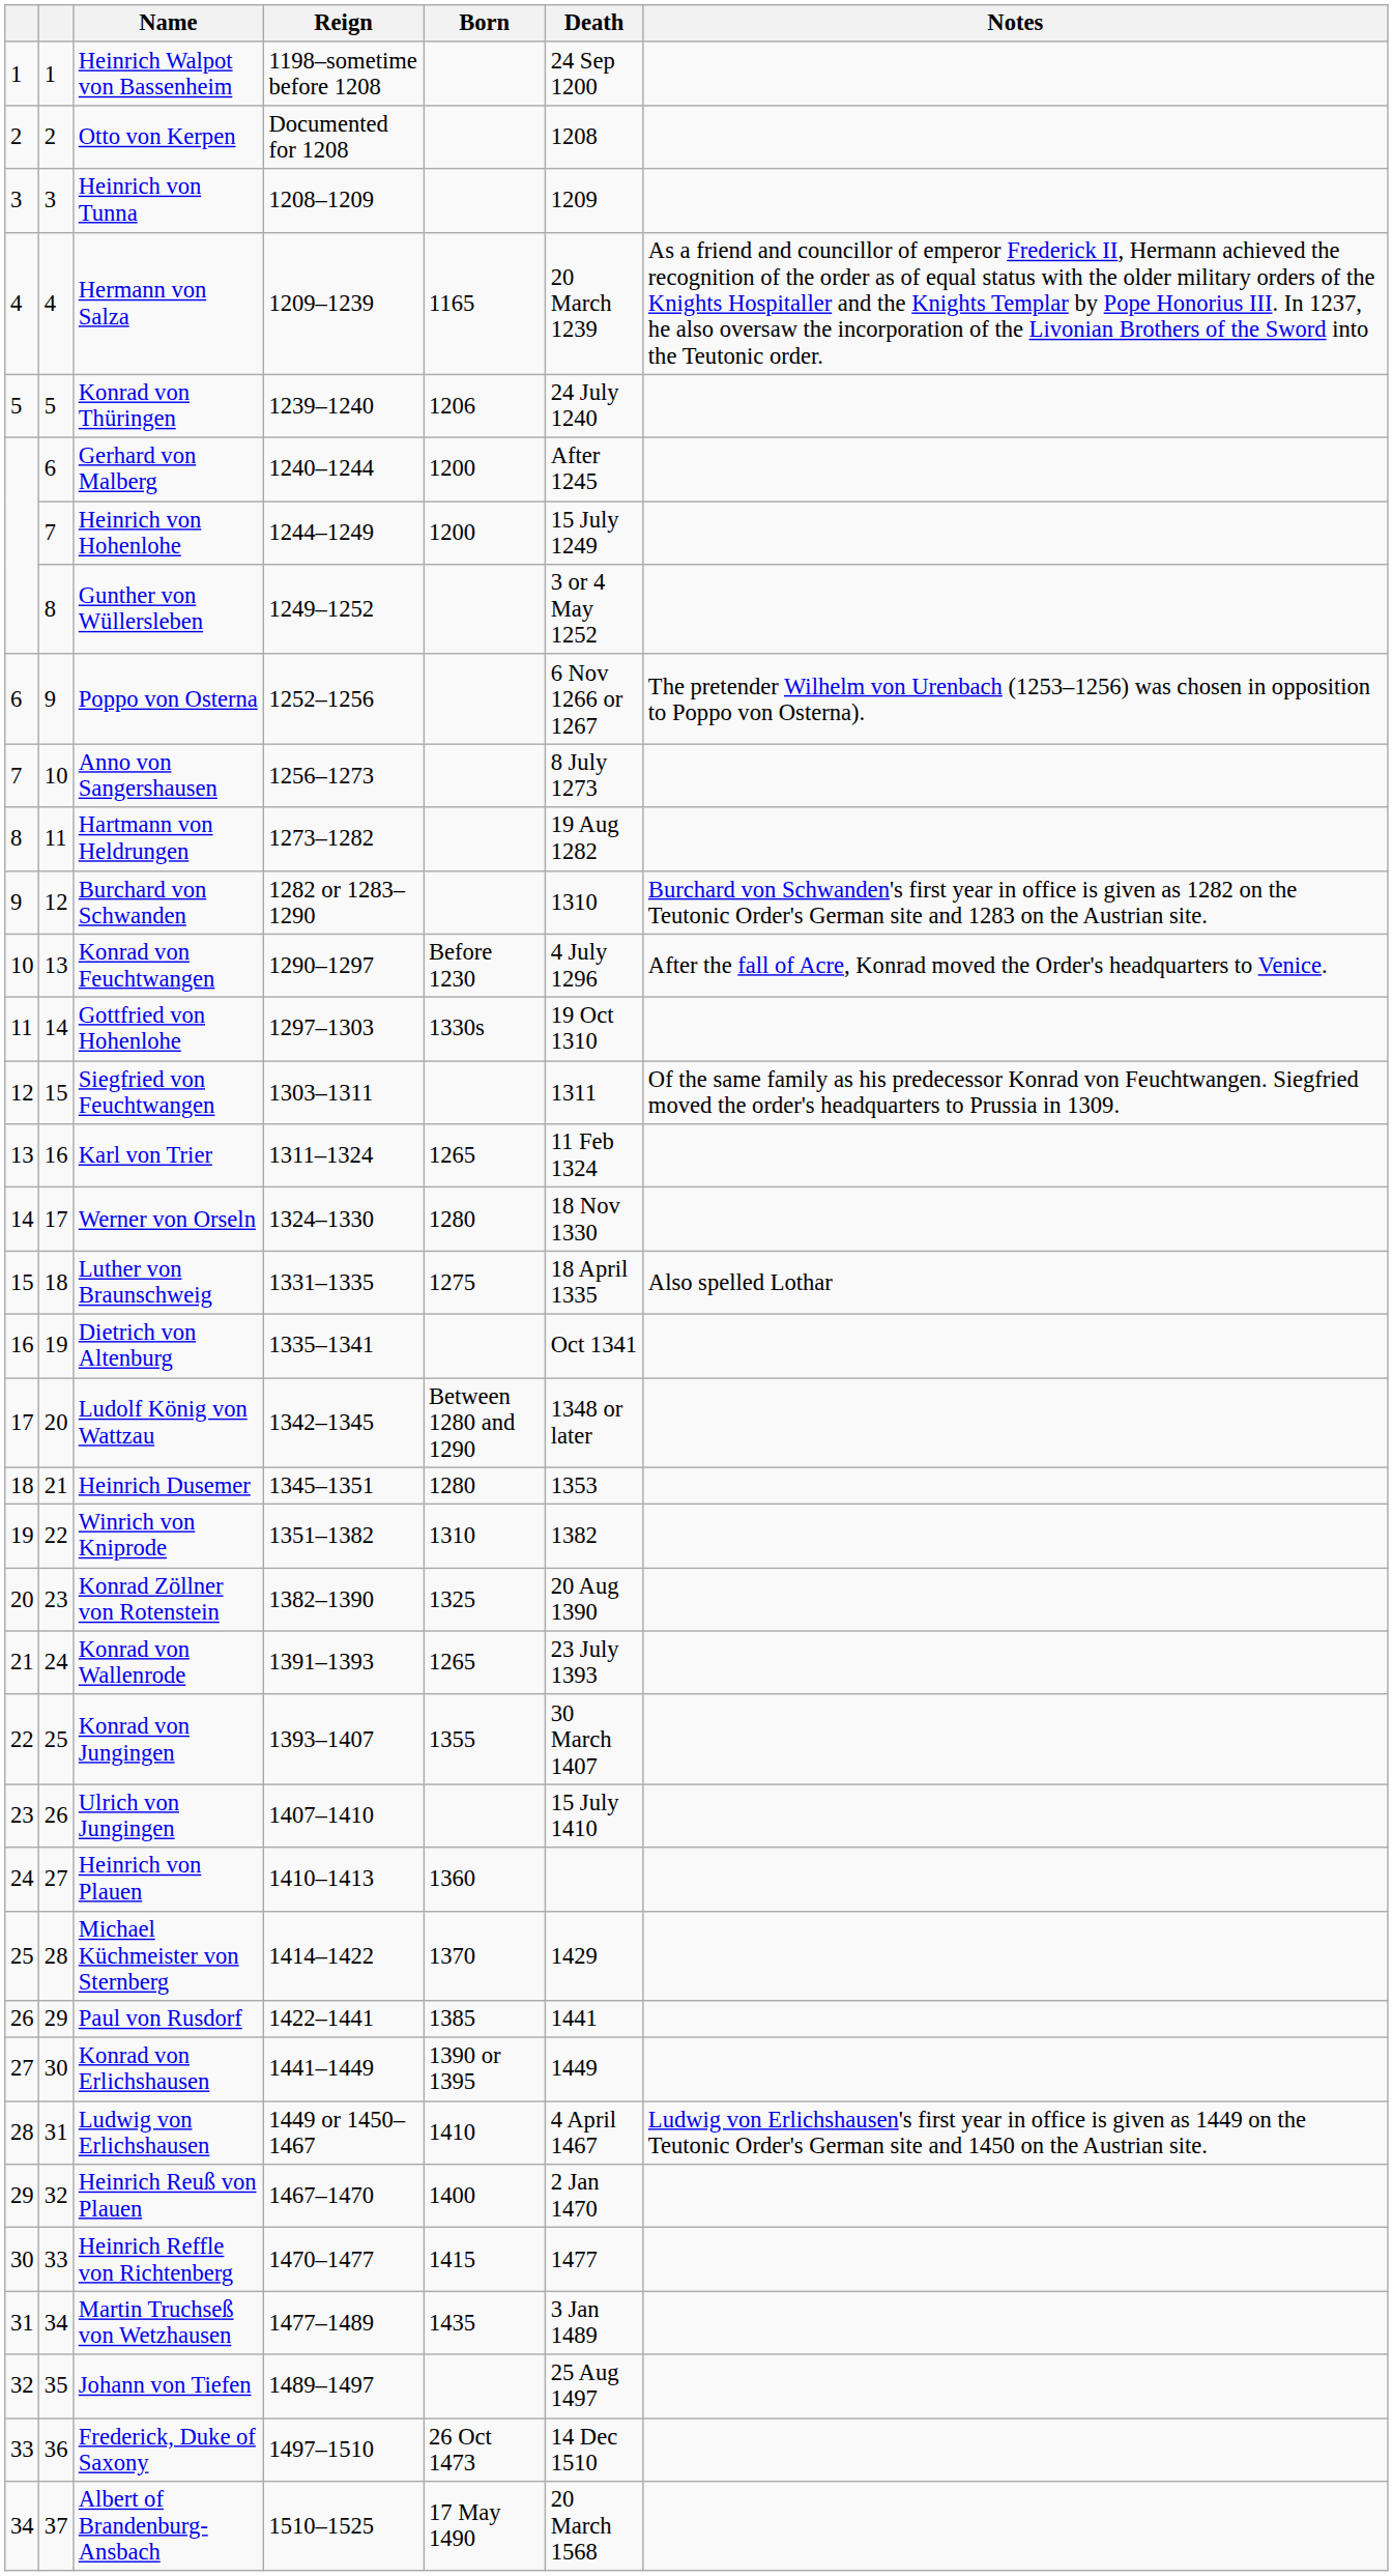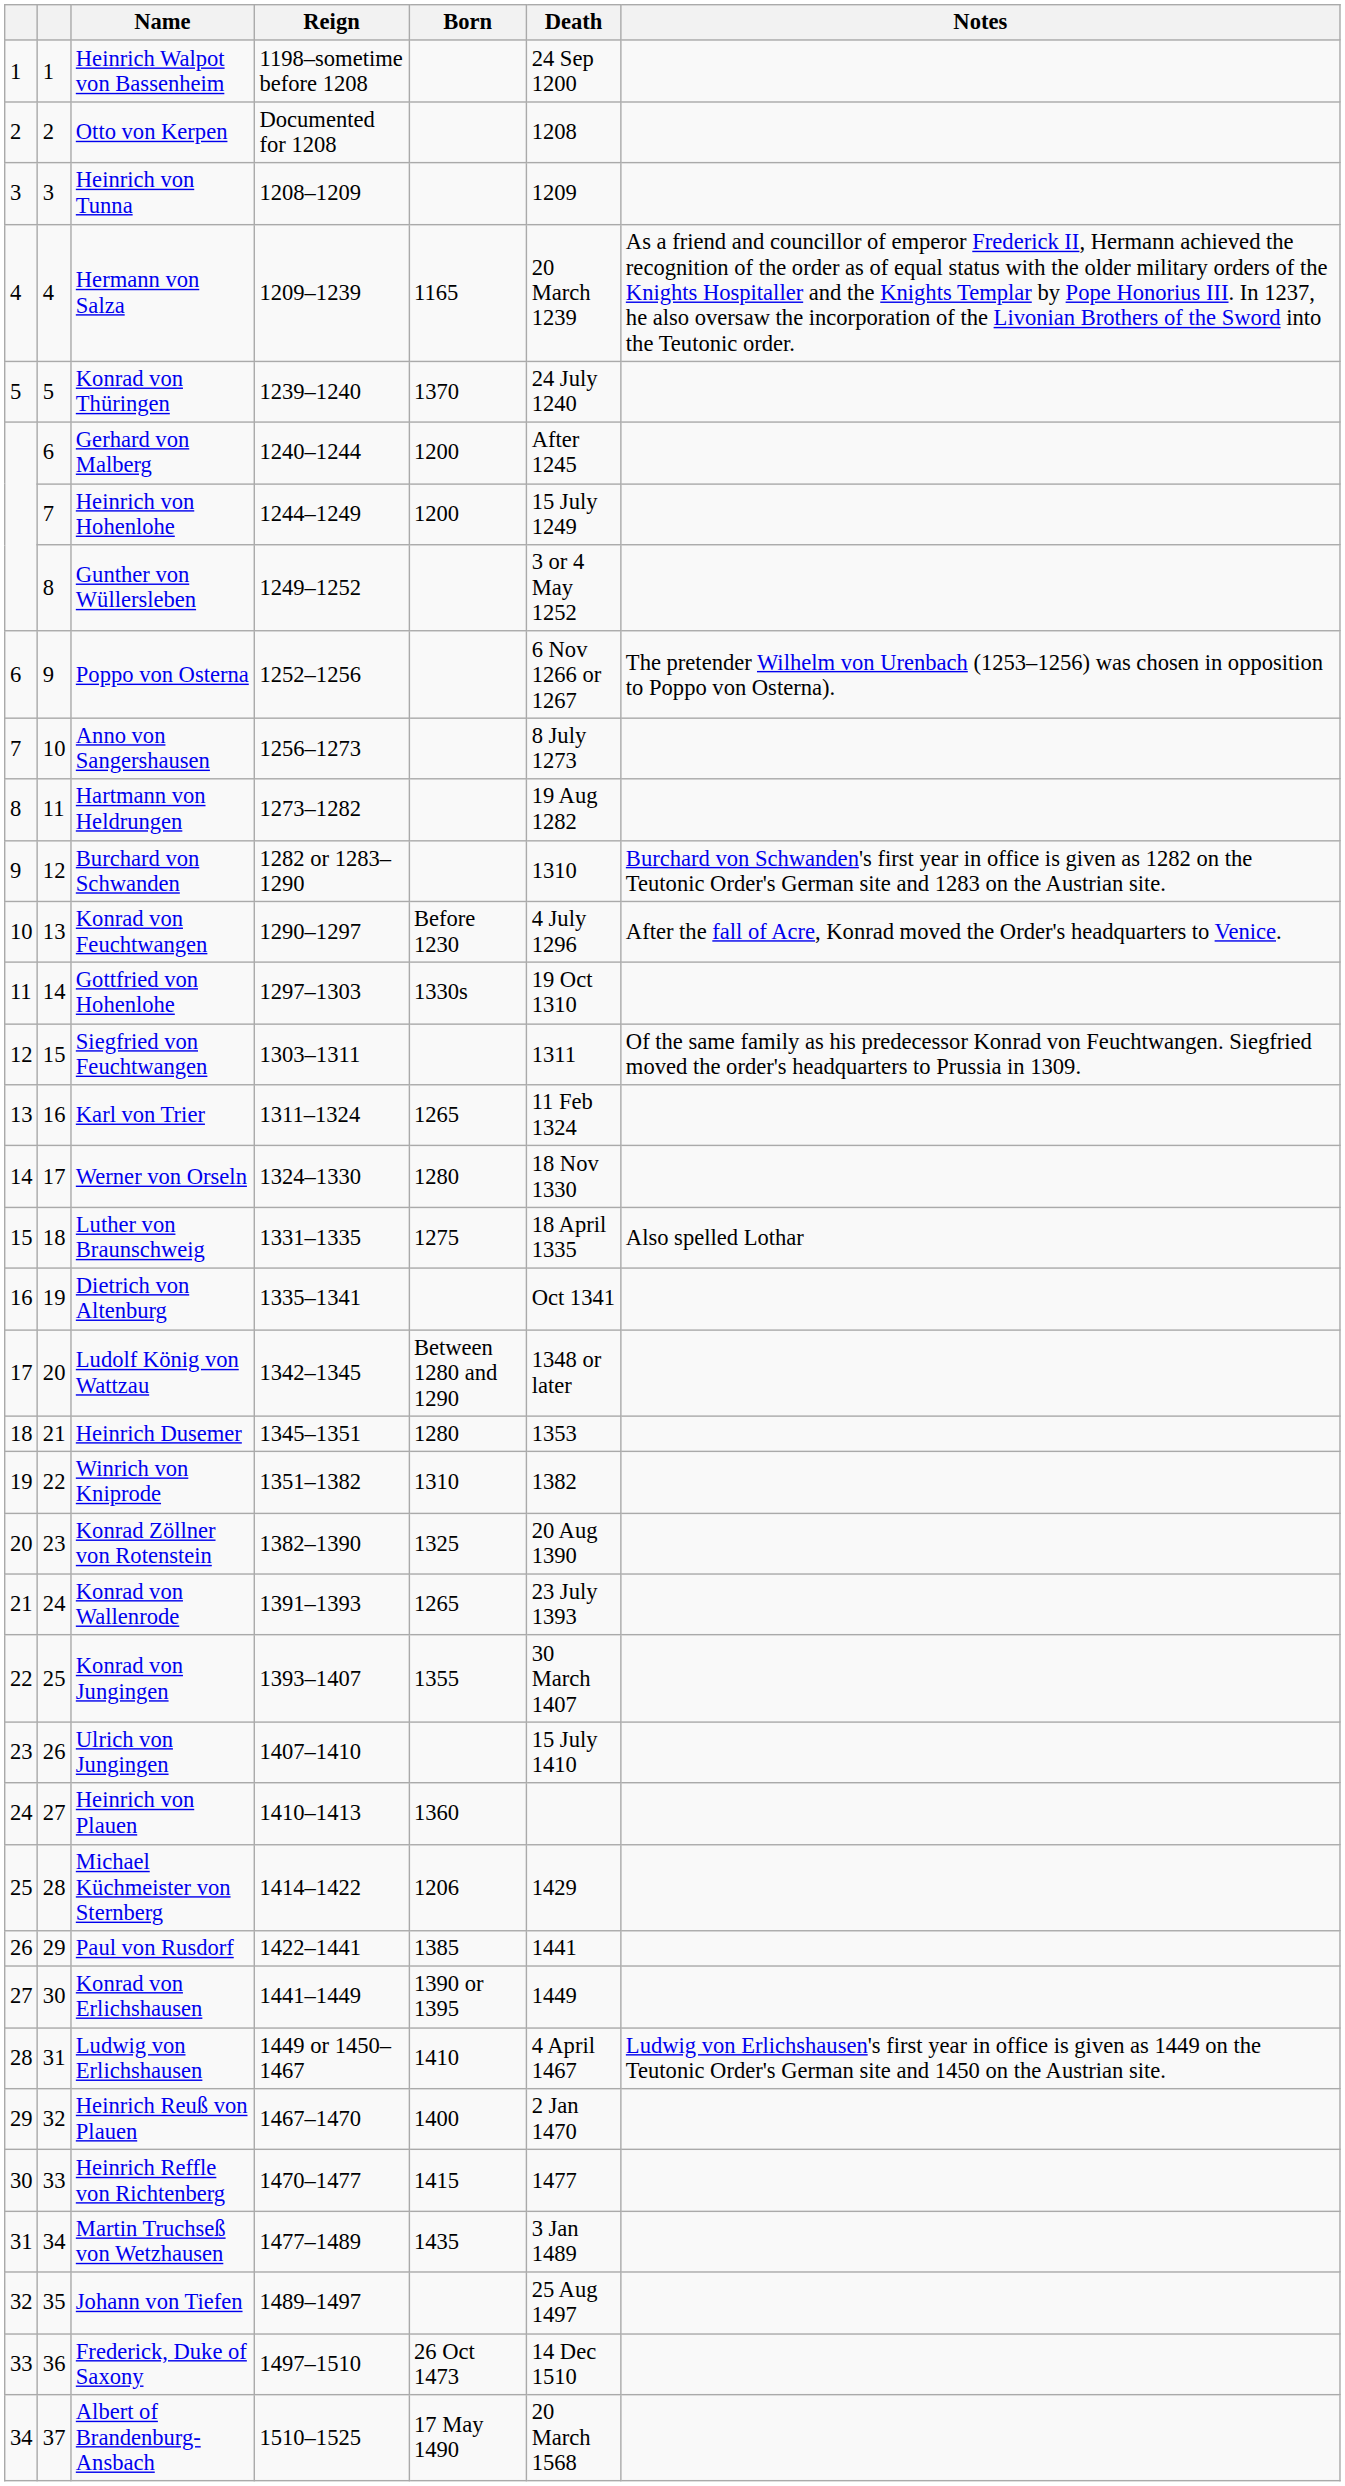Konrad von Thüringen | Born: 1206 -> 1370
Michael Küchmeister von Sternberg | Born: 1370 -> 1206
